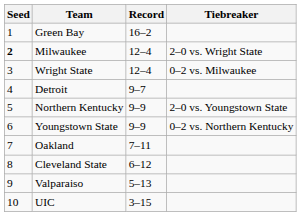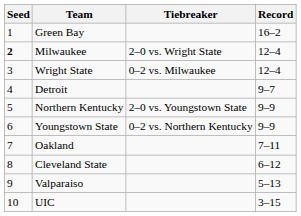columns swapped: Record <-> Tiebreaker
